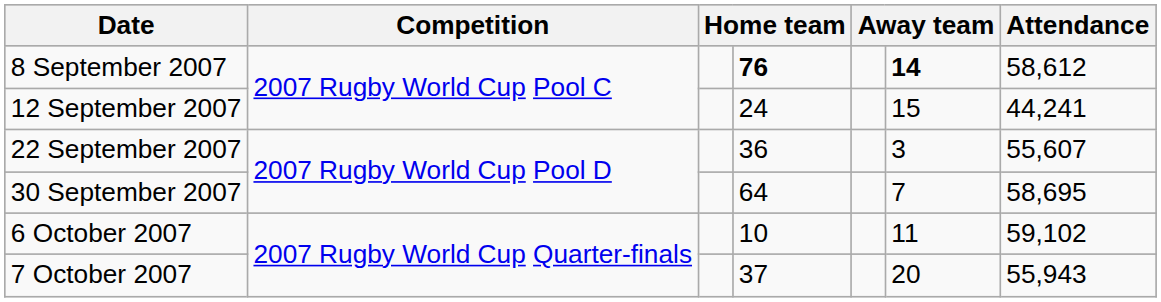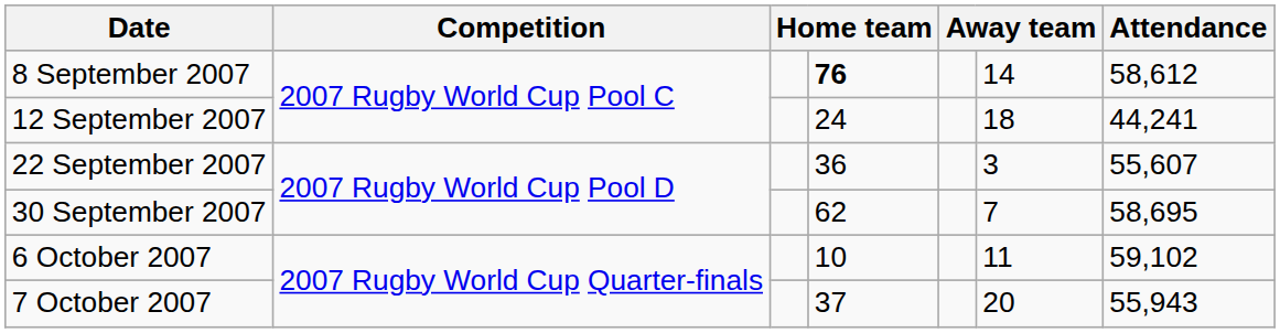8 September 2007 | column 6: bold -> normal
12 September 2007 | column 6: 15 -> 18
30 September 2007 | column 4: 64 -> 62
